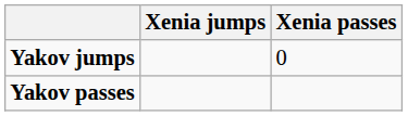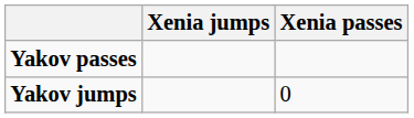rows swapped: Yakov jumps <-> Yakov passes
